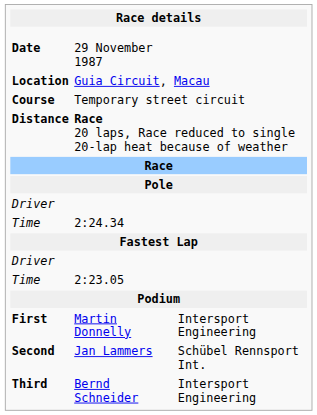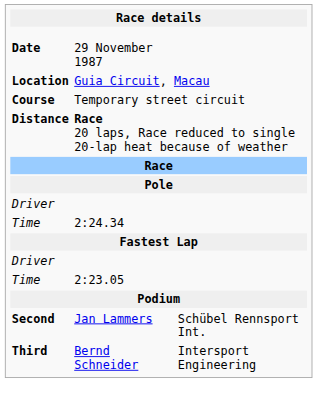- row: First | Martin Donnelly | Intersport Engineering
